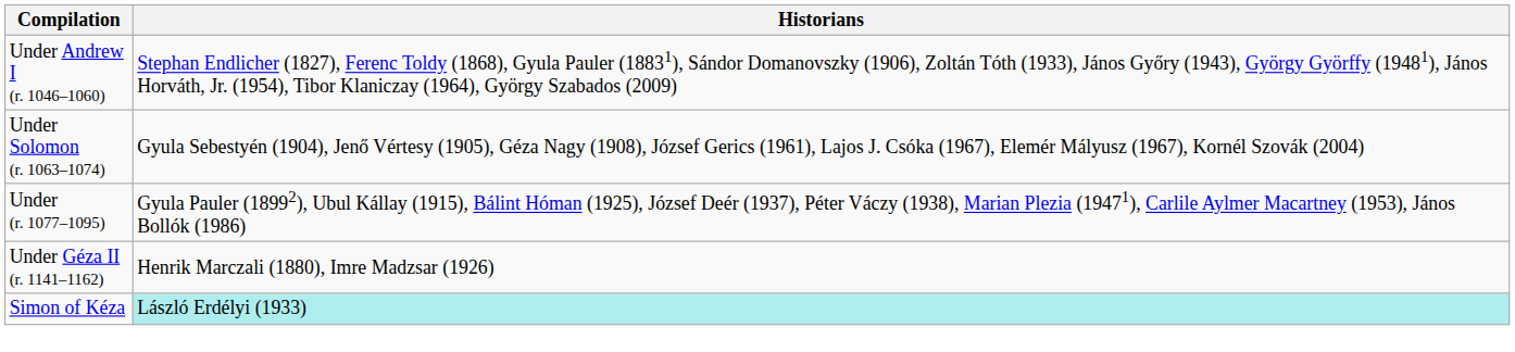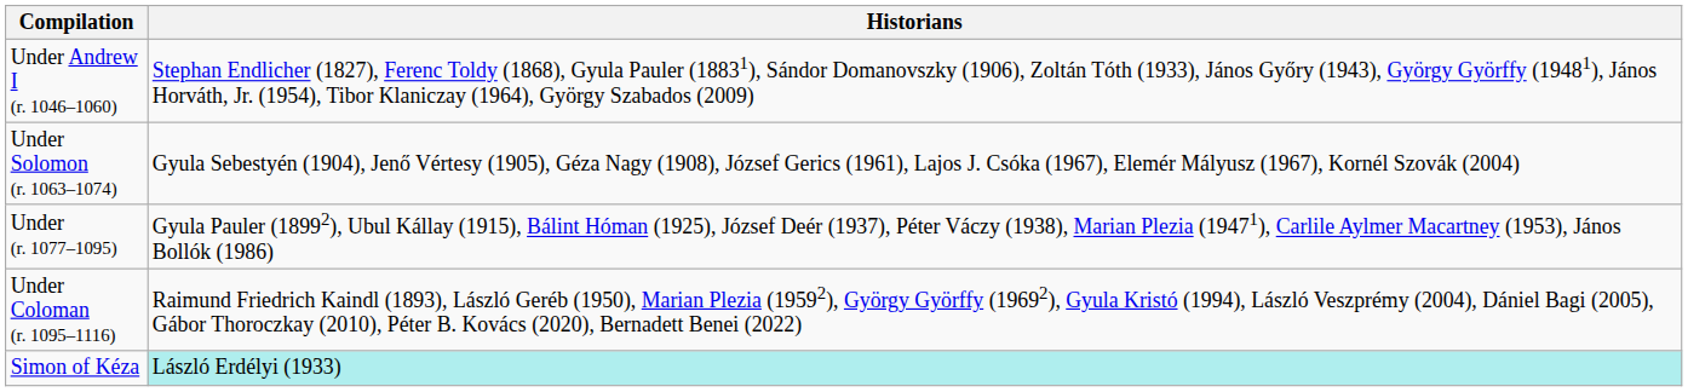+ row: Under Coloman (r. 1095–1116) | Raimund Friedrich Kaindl (1893), László Geréb (1950), Marian Plezia (19592), György Györffy (19692), Gyula Kristó (1994), László Veszprémy (2004), Dániel Bagi (2005), Gábor Thoroczkay (2010), Péter B. Kovács (2020), Bernadett Benei (2022)
- row: Under Géza II (r. 1141–1162) | Henrik Marczali (1880), Imre Madzsar (1926)
